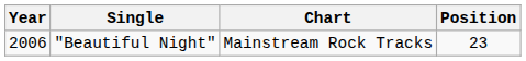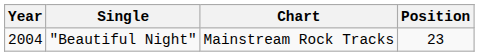"Beautiful Night" | Year: 2006 -> 2004
